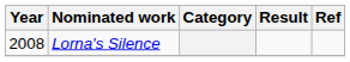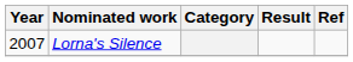Lorna's Silence | Year: 2008 -> 2007
